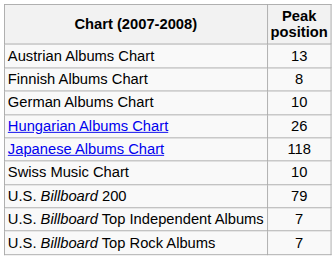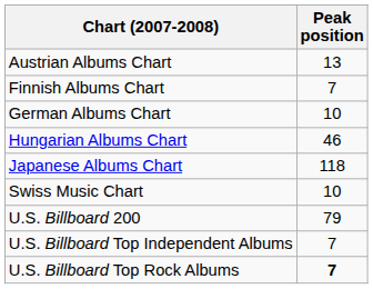Finnish Albums Chart | Peak position: 8 -> 7
Hungarian Albums Chart | Peak position: 26 -> 46
U.S. Billboard Top Rock Albums | Peak position: normal -> bold
